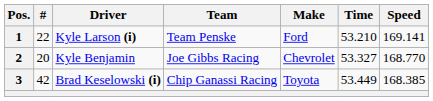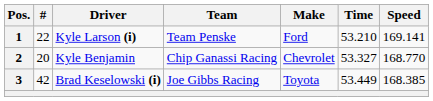2 | Team: Joe Gibbs Racing -> Chip Ganassi Racing
3 | Team: Chip Ganassi Racing -> Joe Gibbs Racing
